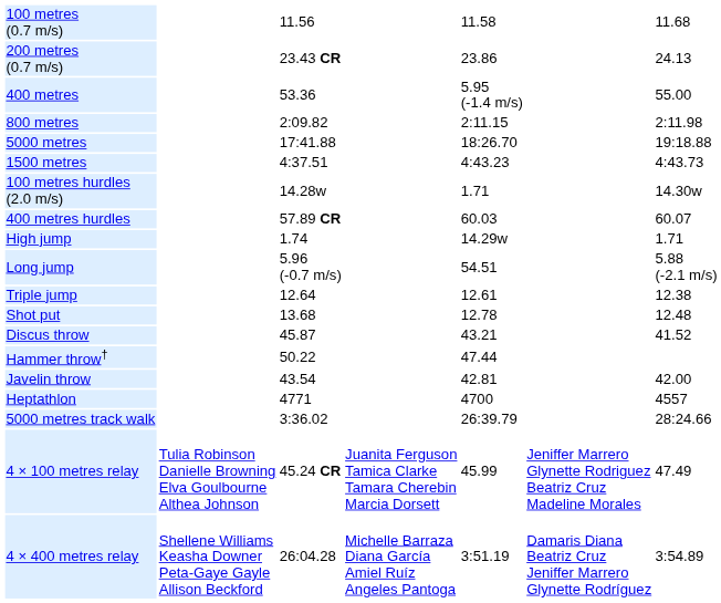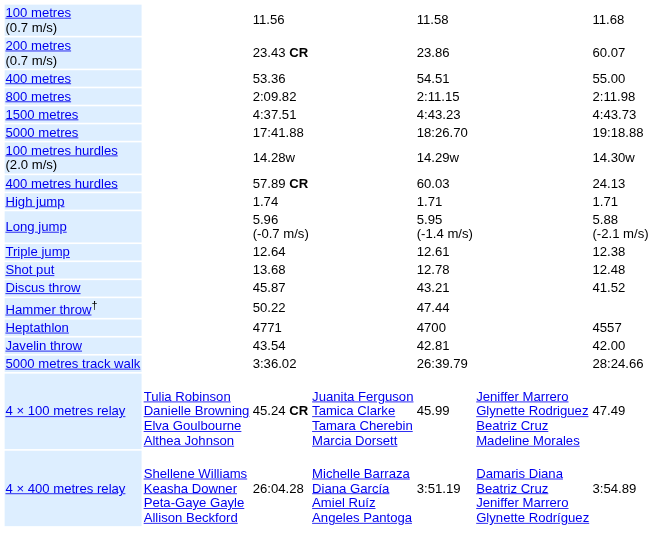200 metres (0.7 m/s) | column 7: 24.13 -> 60.07
400 metres | column 5: 5.95 (-1.4 m/s) -> 54.51
rows swapped: 1500 metres <-> 5000 metres
100 metres hurdles (2.0 m/s) | column 5: 1.71 -> 14.29w
400 metres hurdles | column 7: 60.07 -> 24.13
High jump | column 5: 14.29w -> 1.71
Long jump | column 5: 54.51 -> 5.95 (-1.4 m/s)
rows swapped: Javelin throw <-> Heptathlon
